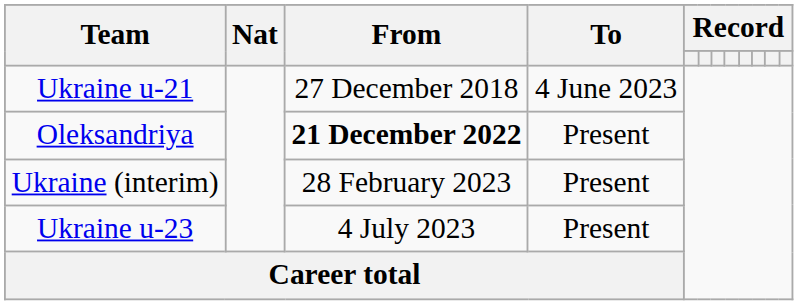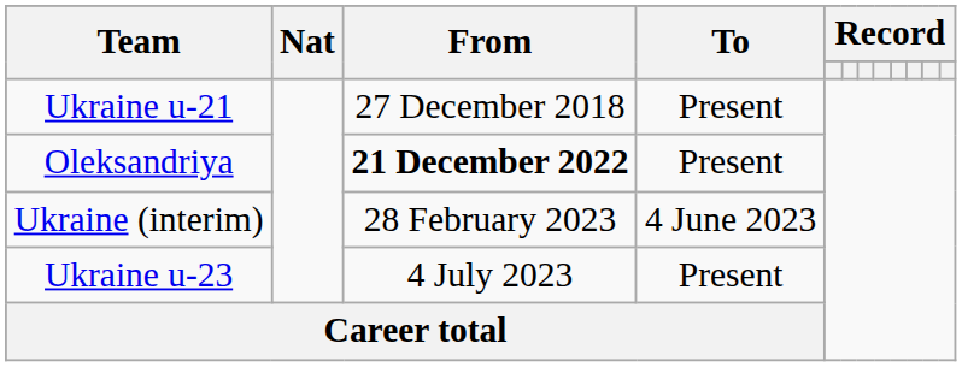Ukraine u-21 | To: 4 June 2023 -> Present
Ukraine (interim) | To: Present -> 4 June 2023
